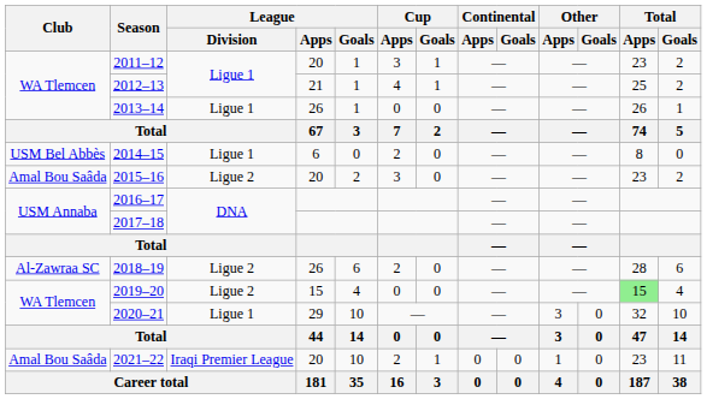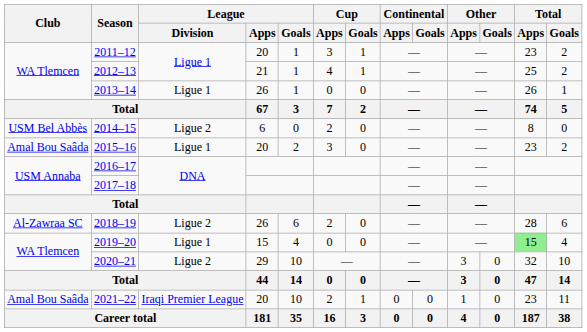2014–15 | League / Division: Ligue 1 -> Ligue 2
2015–16 | League / Division: Ligue 2 -> Ligue 1
2019–20 | League / Division: Ligue 2 -> Ligue 1
2020–21 | League / Division: Ligue 1 -> Ligue 2
